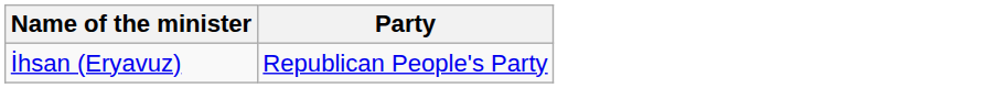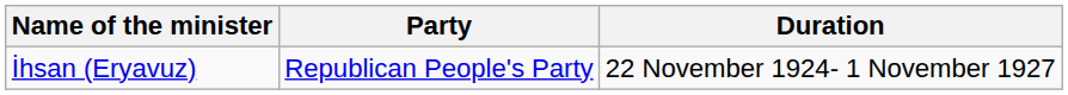+ column: Duration | 22 November 1924- 1 November 1927
